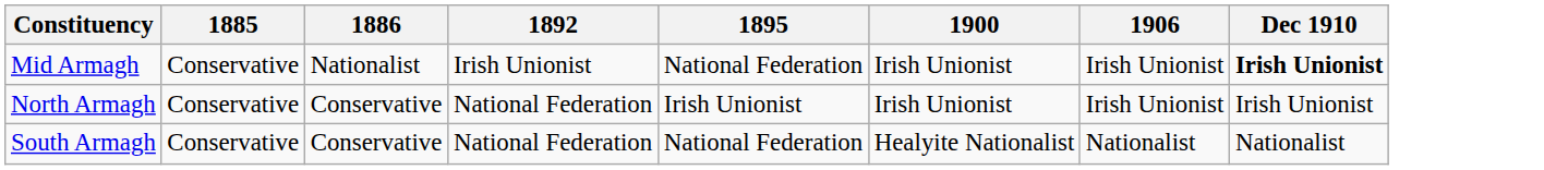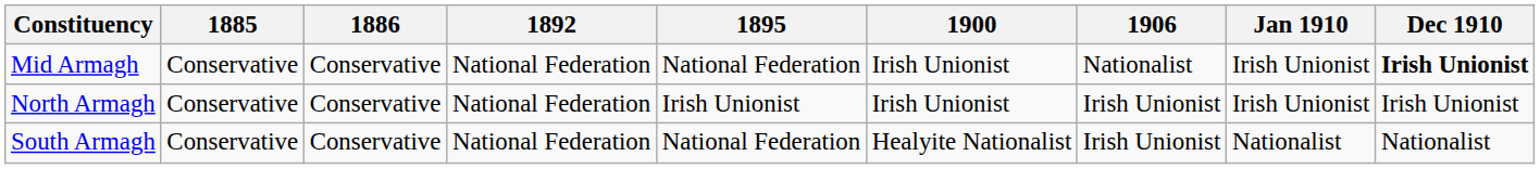+ column: Jan 1910 | Irish Unionist | Irish Unionist | Nationalist
Mid Armagh | 1886: Nationalist -> Conservative
Mid Armagh | 1892: Irish Unionist -> National Federation
Mid Armagh | 1906: Irish Unionist -> Nationalist
South Armagh | 1906: Nationalist -> Irish Unionist
